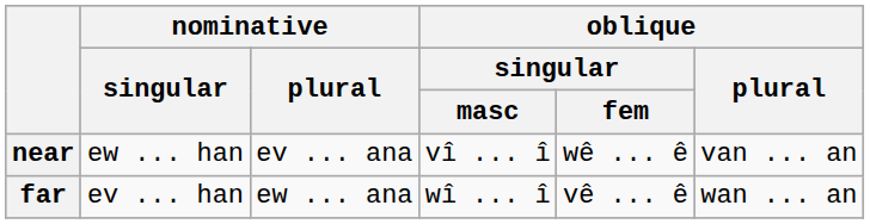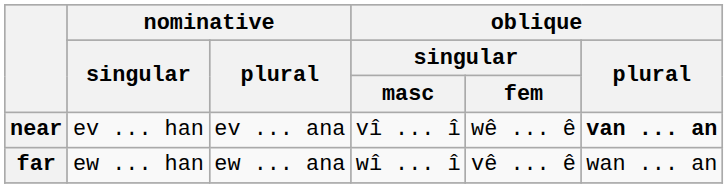near | nominative / singular: ew ... han -> ev ... han
near | oblique / plural: normal -> bold
far | nominative / singular: ev ... han -> ew ... han
